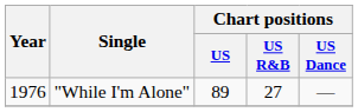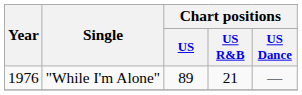"While I'm Alone" | Chart positions / US R&B: 27 -> 21
